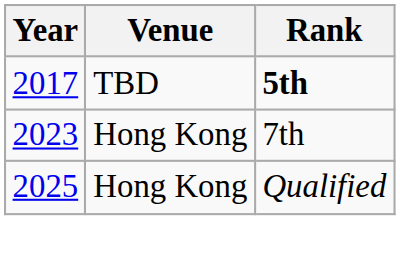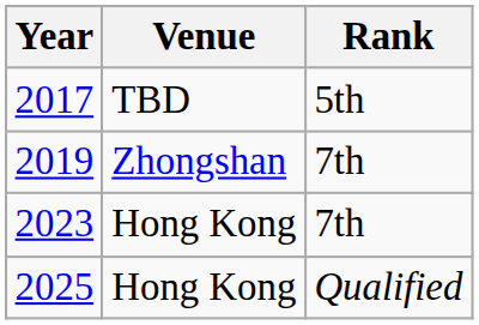2017 | Rank: bold -> normal
+ row: 2019 | Zhongshan | 7th
